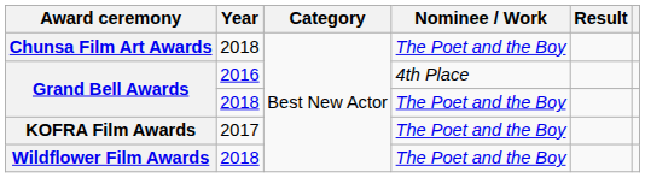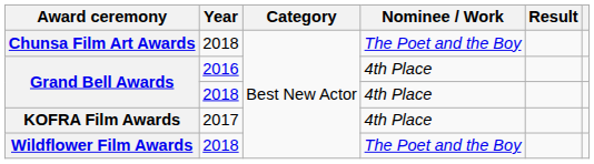Grand Bell Awards / 2018 | Nominee / Work: The Poet and the Boy -> 4th Place
KOFRA Film Awards | Nominee / Work: The Poet and the Boy -> 4th Place
